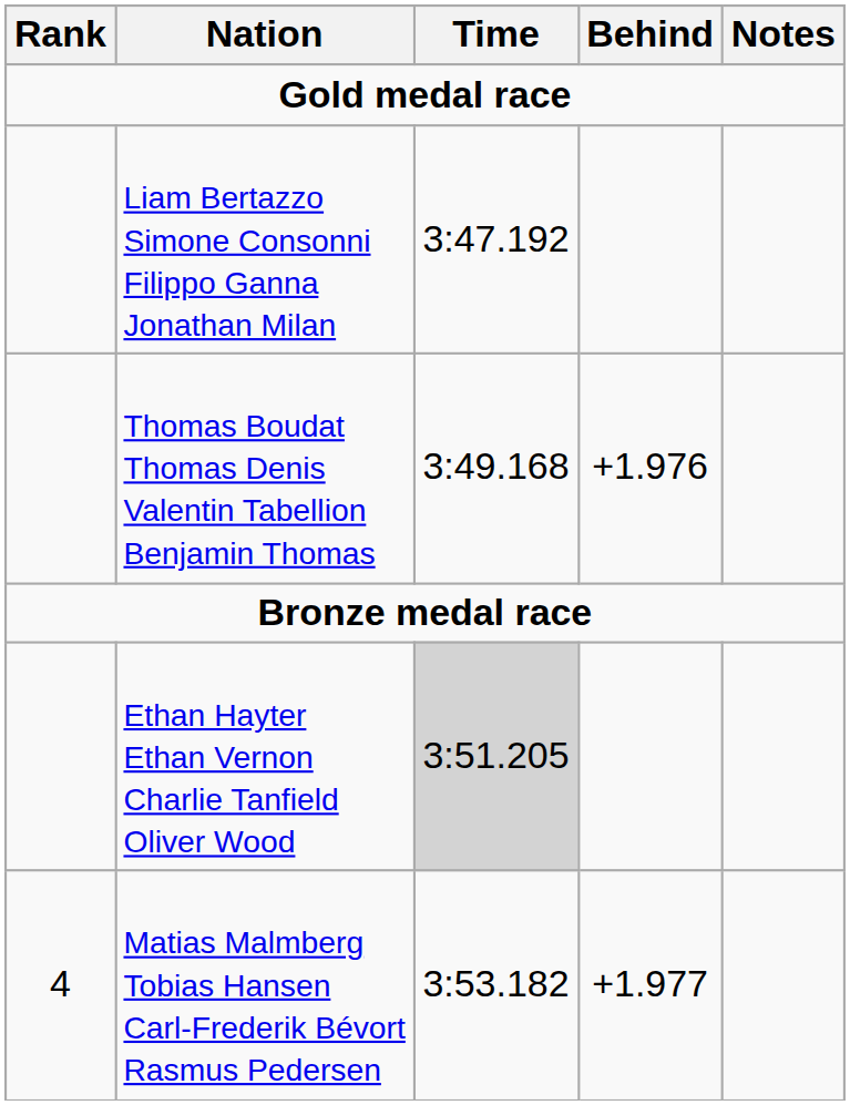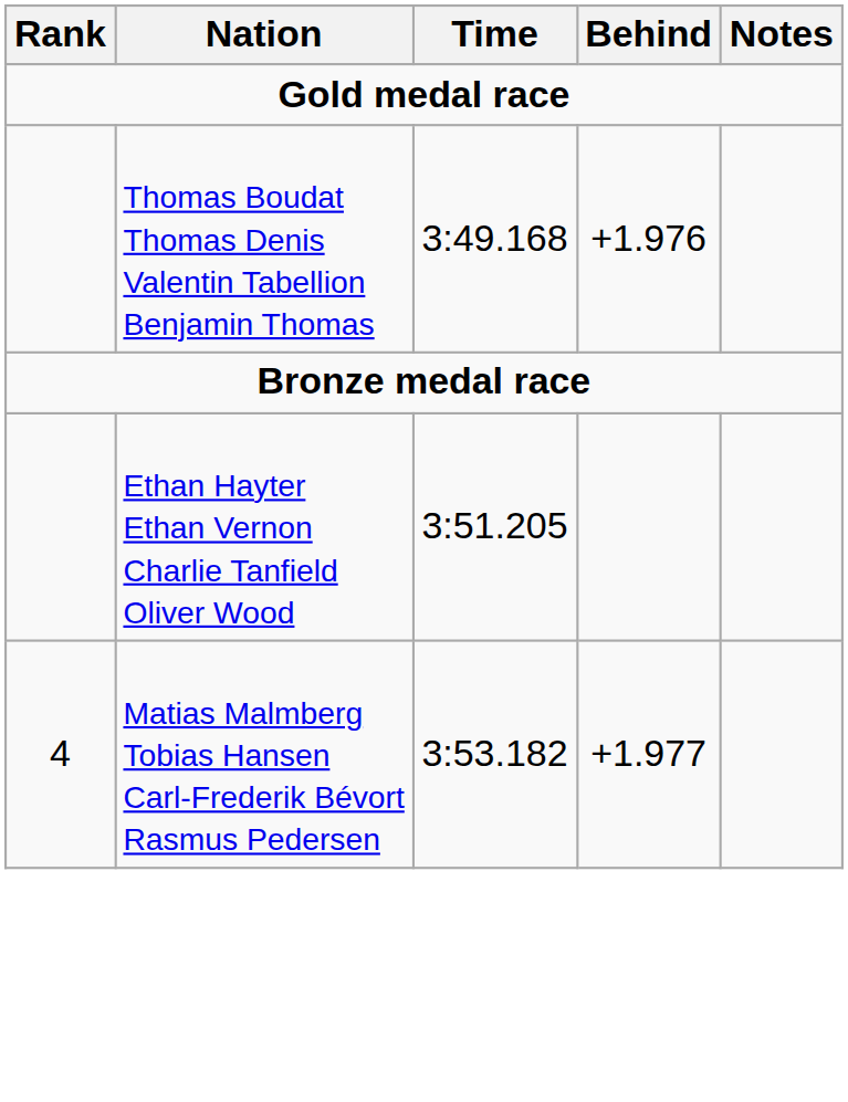- row: Liam Bertazzo Simone Consonni Filippo Ganna Jonathan Milan | 3:47.192
Ethan Hayter Ethan Vernon Charlie Tanfield Oliver Wood | Time: lightgrey background -> no background
